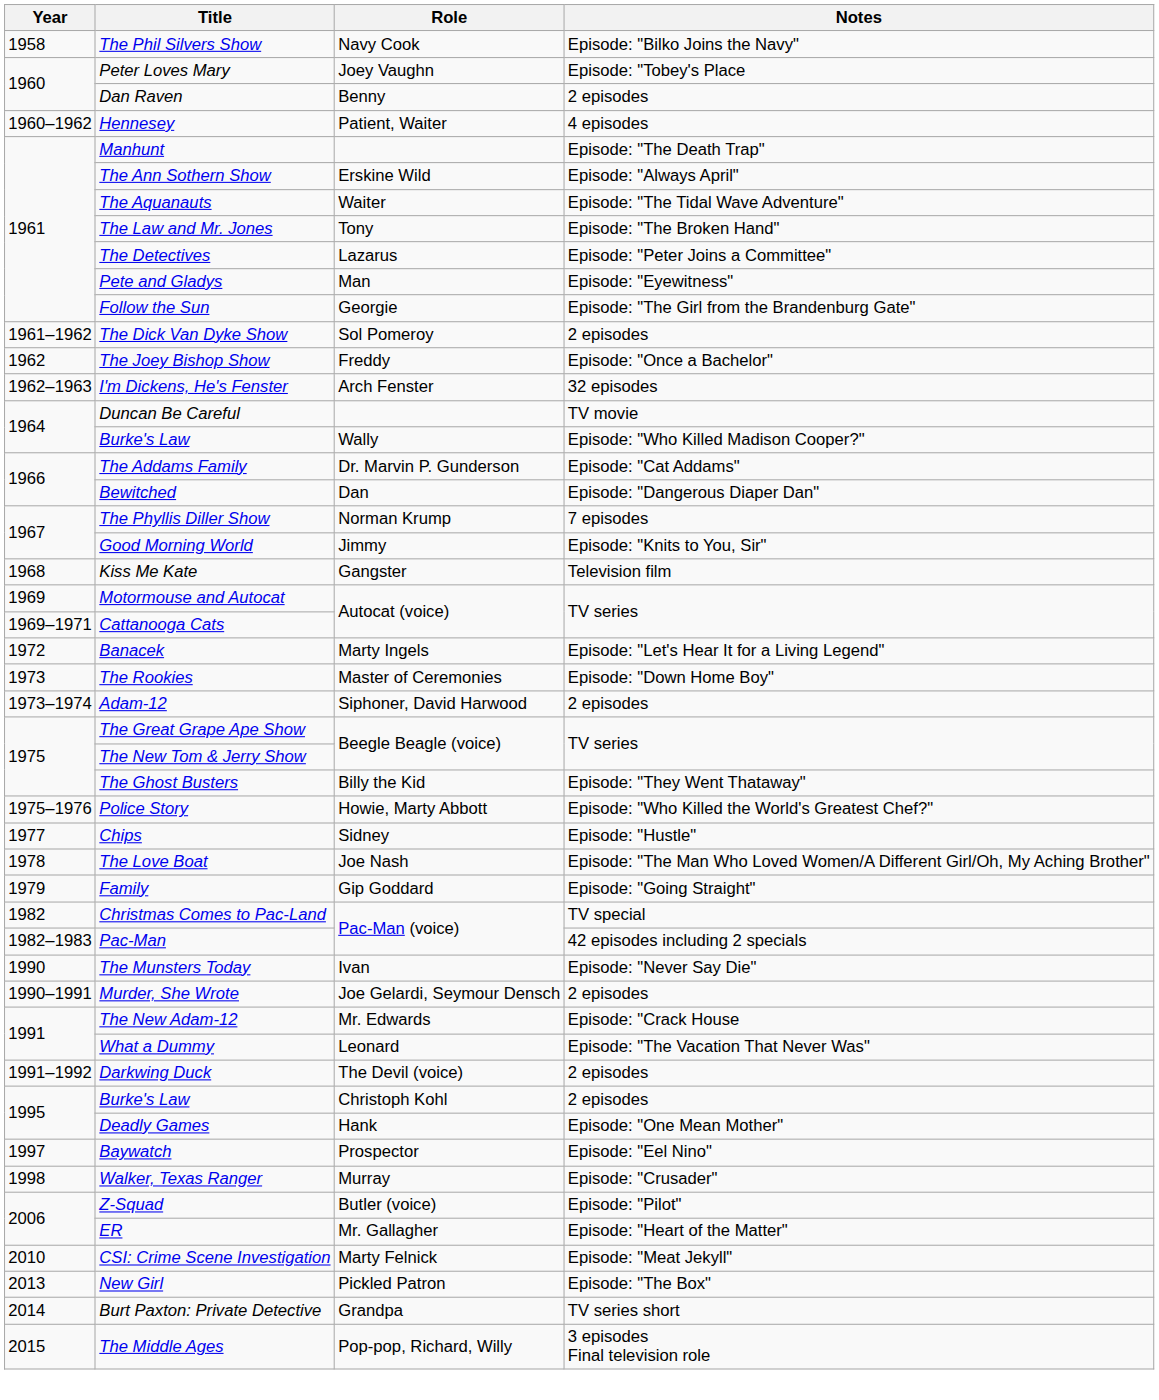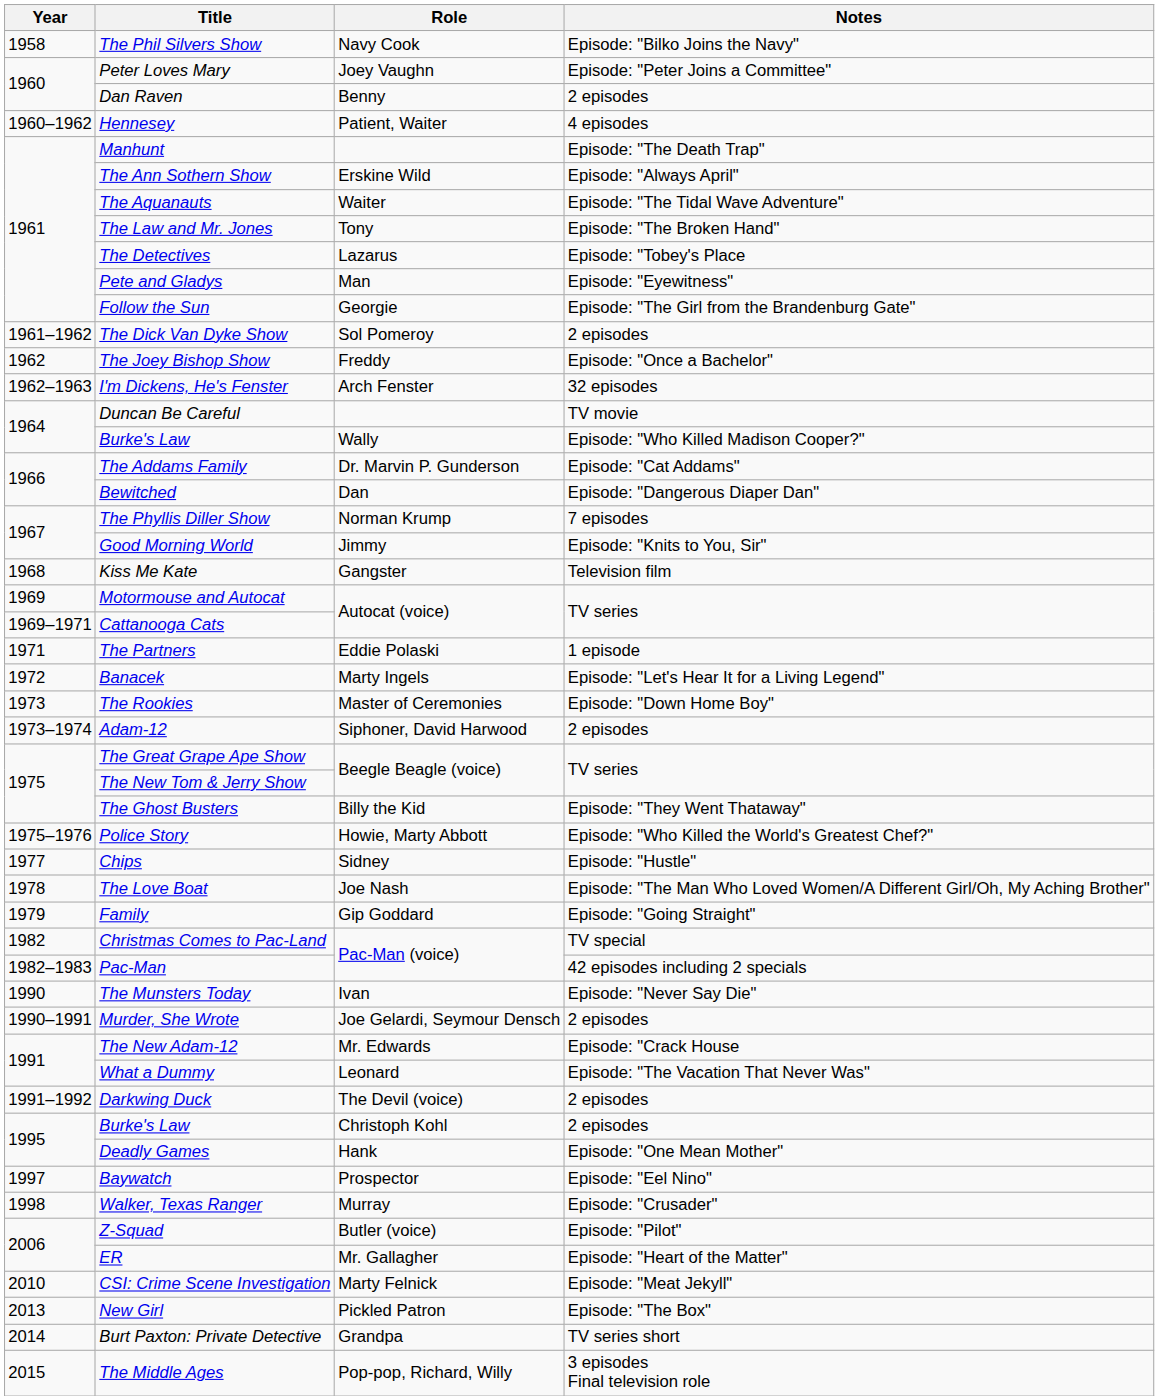Peter Loves Mary | Notes: Episode: "Tobey's Place -> Episode: "Peter Joins a Committee"
The Detectives | Notes: Episode: "Peter Joins a Committee" -> Episode: "Tobey's Place
+ row: 1971 | The Partners | Eddie Polaski | 1 episode
